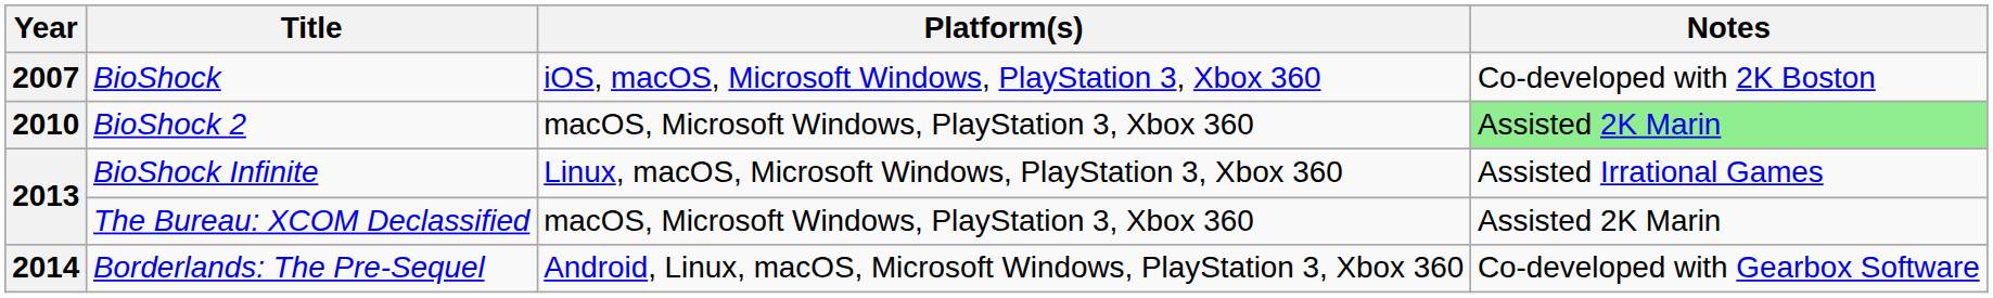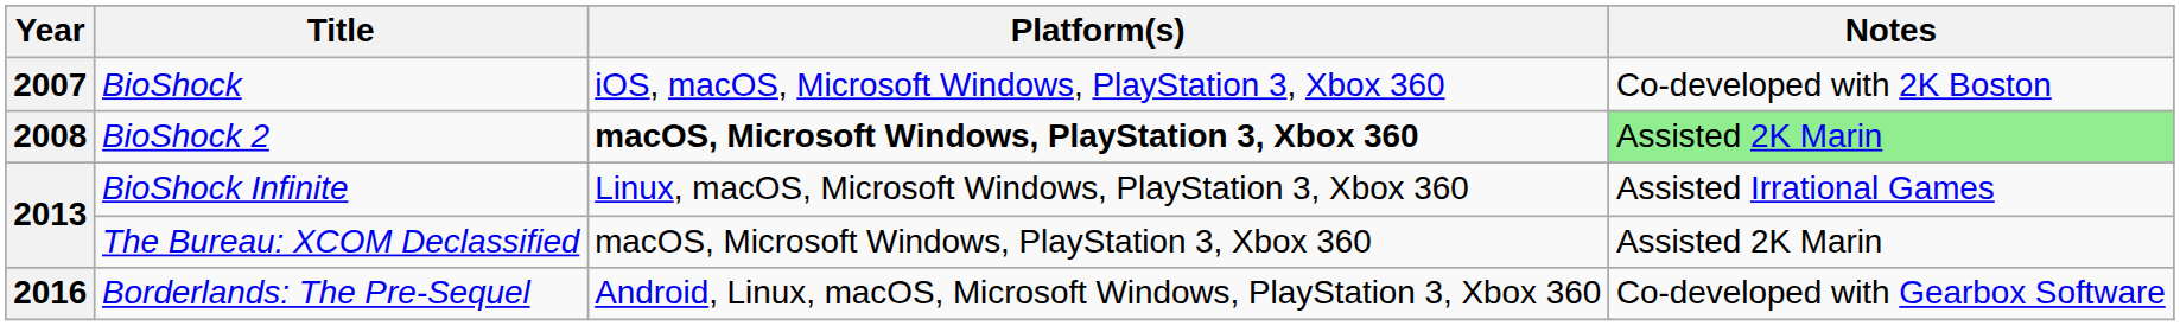BioShock 2 | Year: 2010 -> 2008
BioShock 2 | Platform(s): normal -> bold
Borderlands: The Pre-Sequel | Year: 2014 -> 2016
